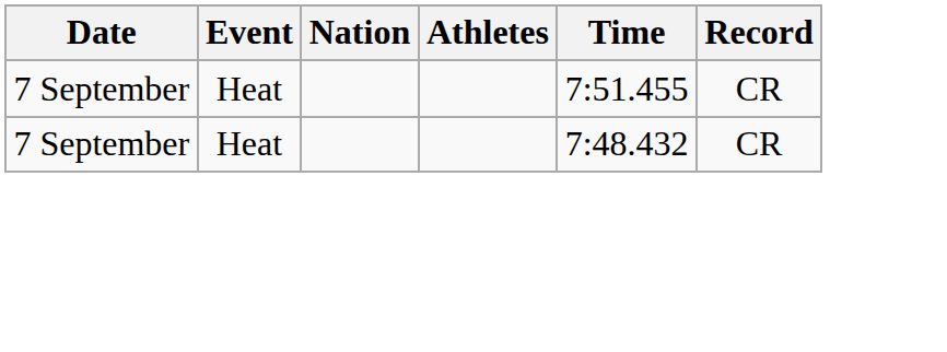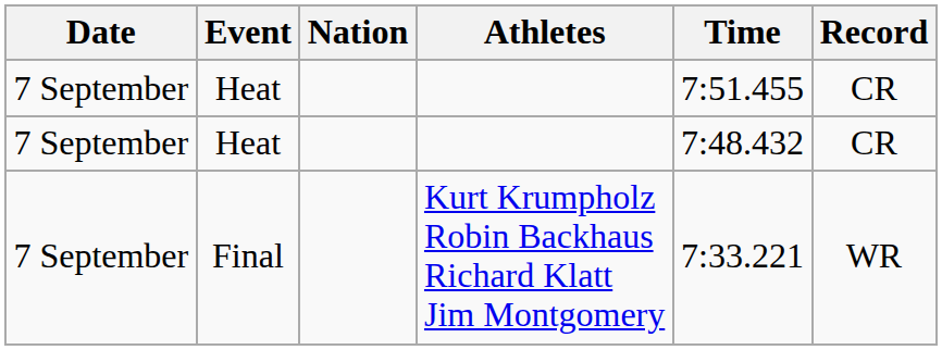+ row: 7 September | Final | Kurt Krumpholz Robin Backhaus Richard Klatt Jim Montgomery | 7:33.221 | WR
